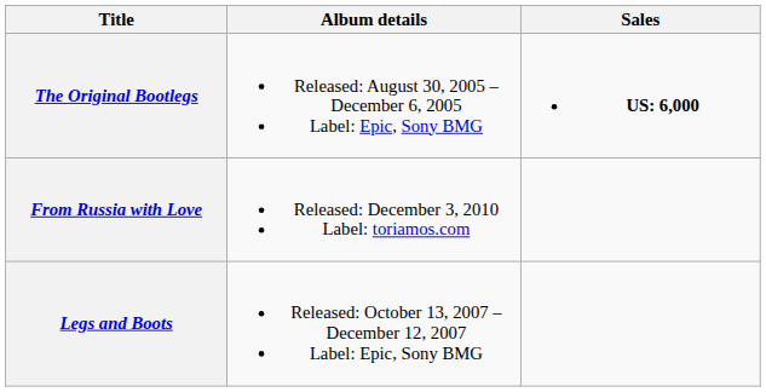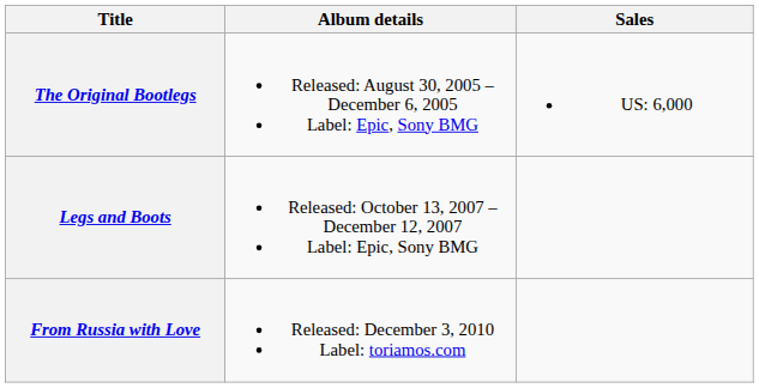The Original Bootlegs | Sales: bold -> normal
rows swapped: Legs and Boots <-> From Russia with Love
